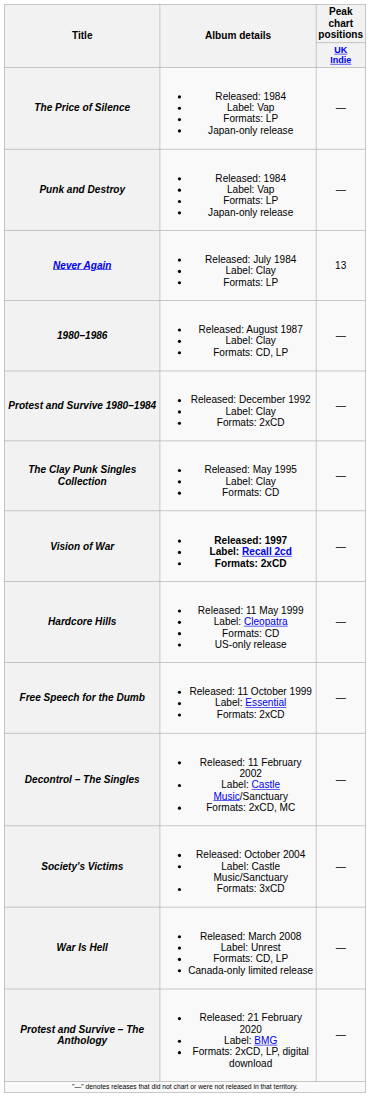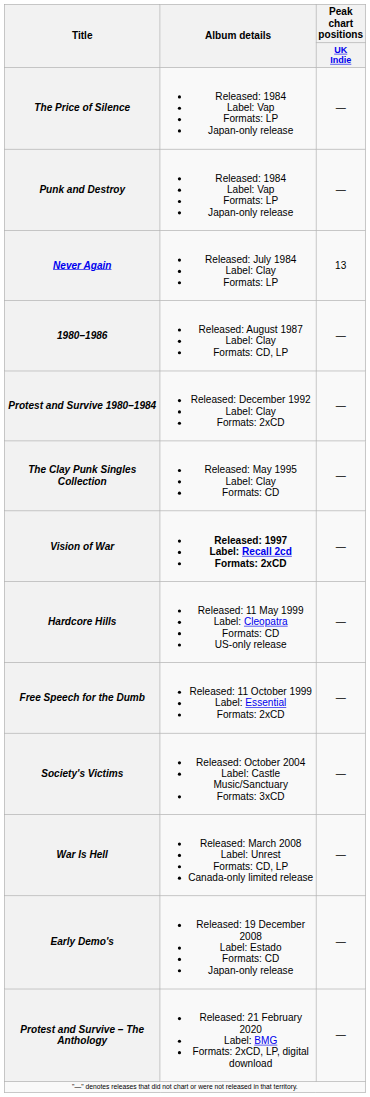- row: Decontrol – The Singles | Released: 11 February 2002 Label: Castle Music/Sanctuary Formats: 2xCD, MC | —
+ row: Early Demo's | Released: 19 December 2008 Label: Estado Formats: CD Japan-only release | —
